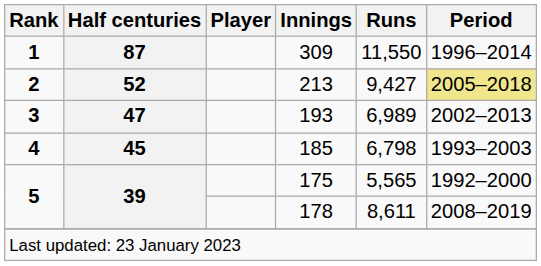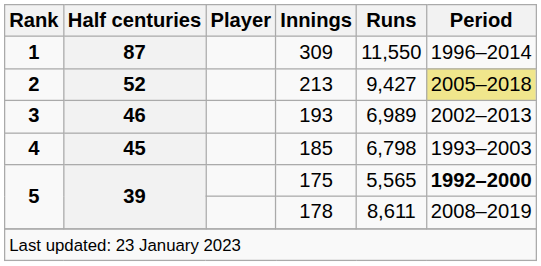193 | Half centuries: 47 -> 46
175 | Period: normal -> bold
